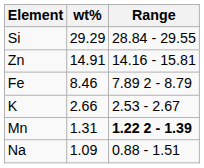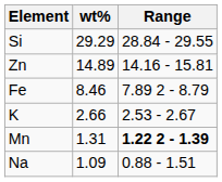Zn | wt%: 14.91 -> 14.89
